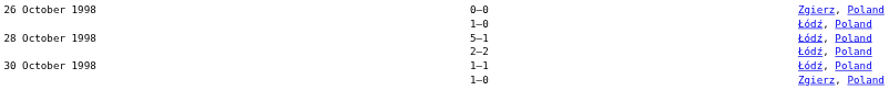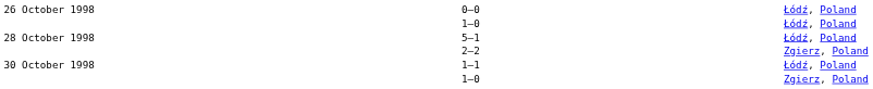0–0 | column 5: Zgierz, Poland -> Łódź, Poland
2–2 | column 5: Łódź, Poland -> Zgierz, Poland
